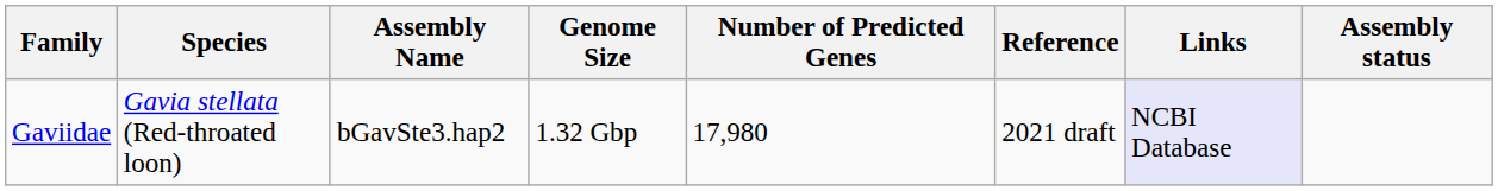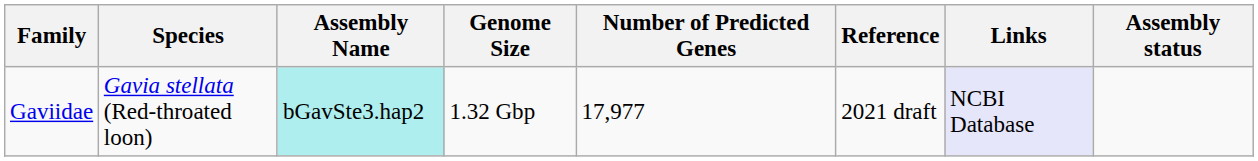Gaviidae | Assembly Name: no background -> paleturquoise background
Gaviidae | Number of Predicted Genes: 17,980 -> 17,977
